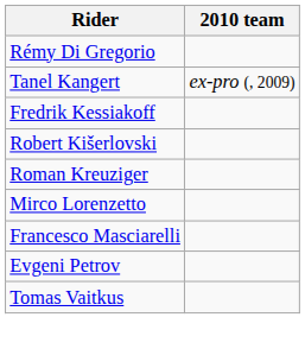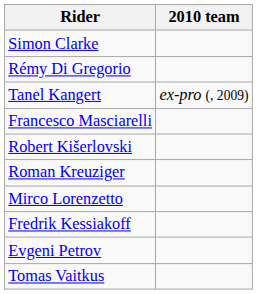+ row: Simon Clarke
rows swapped: Fredrik Kessiakoff <-> Francesco Masciarelli
